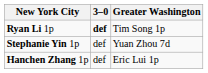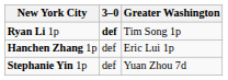rows swapped: Hanchen Zhang 1p <-> Stephanie Yin 1p
